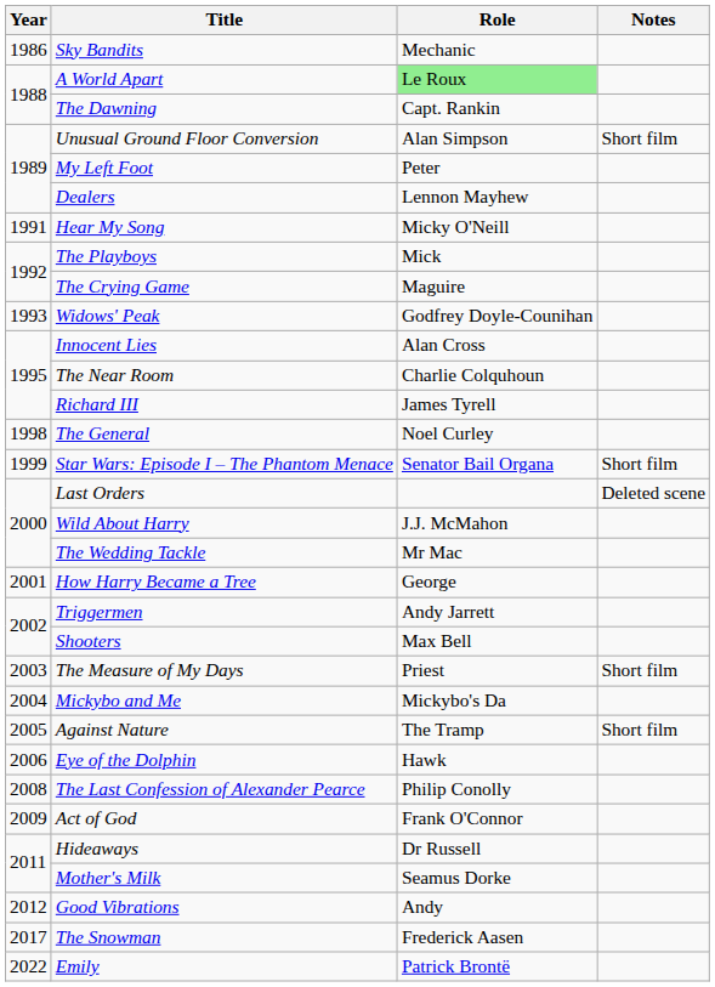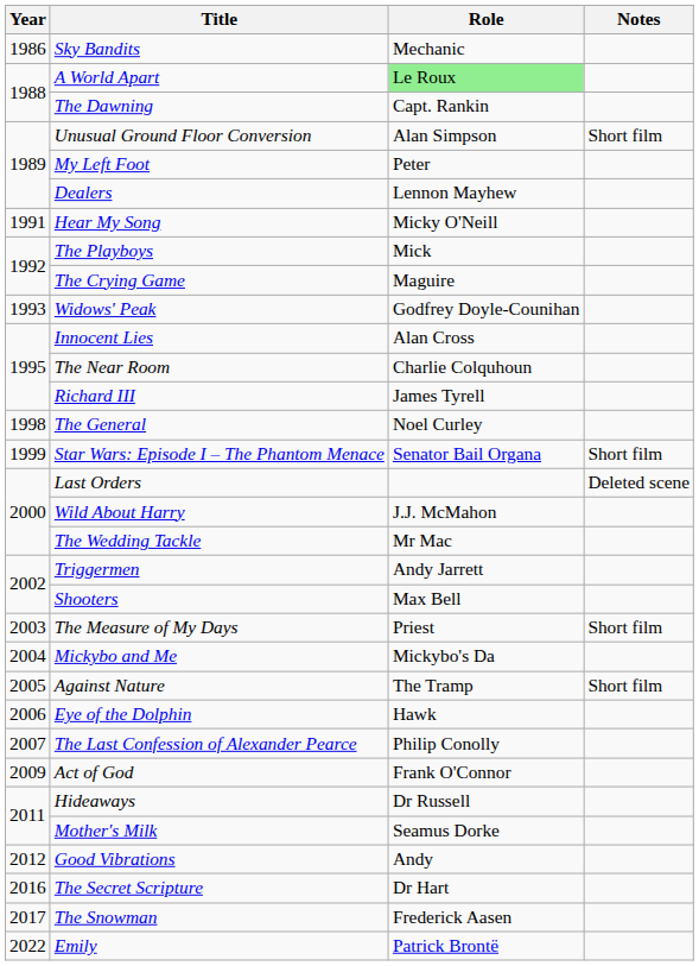- row: 2001 | How Harry Became a Tree | George
The Last Confession of Alexander Pearce | Year: 2008 -> 2007
+ row: 2016 | The Secret Scripture | Dr Hart
